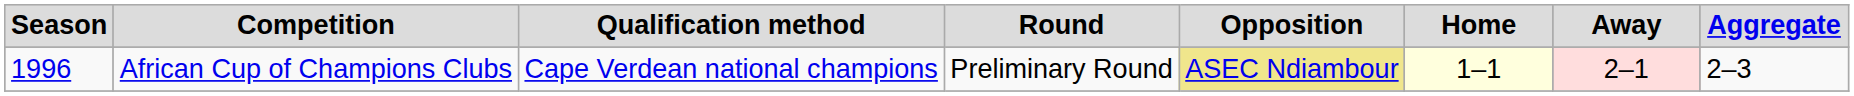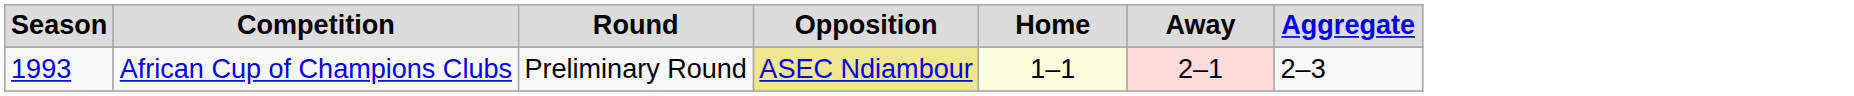- column: Qualification method | Cape Verdean national champions
African Cup of Champions Clubs | Season: 1996 -> 1993
